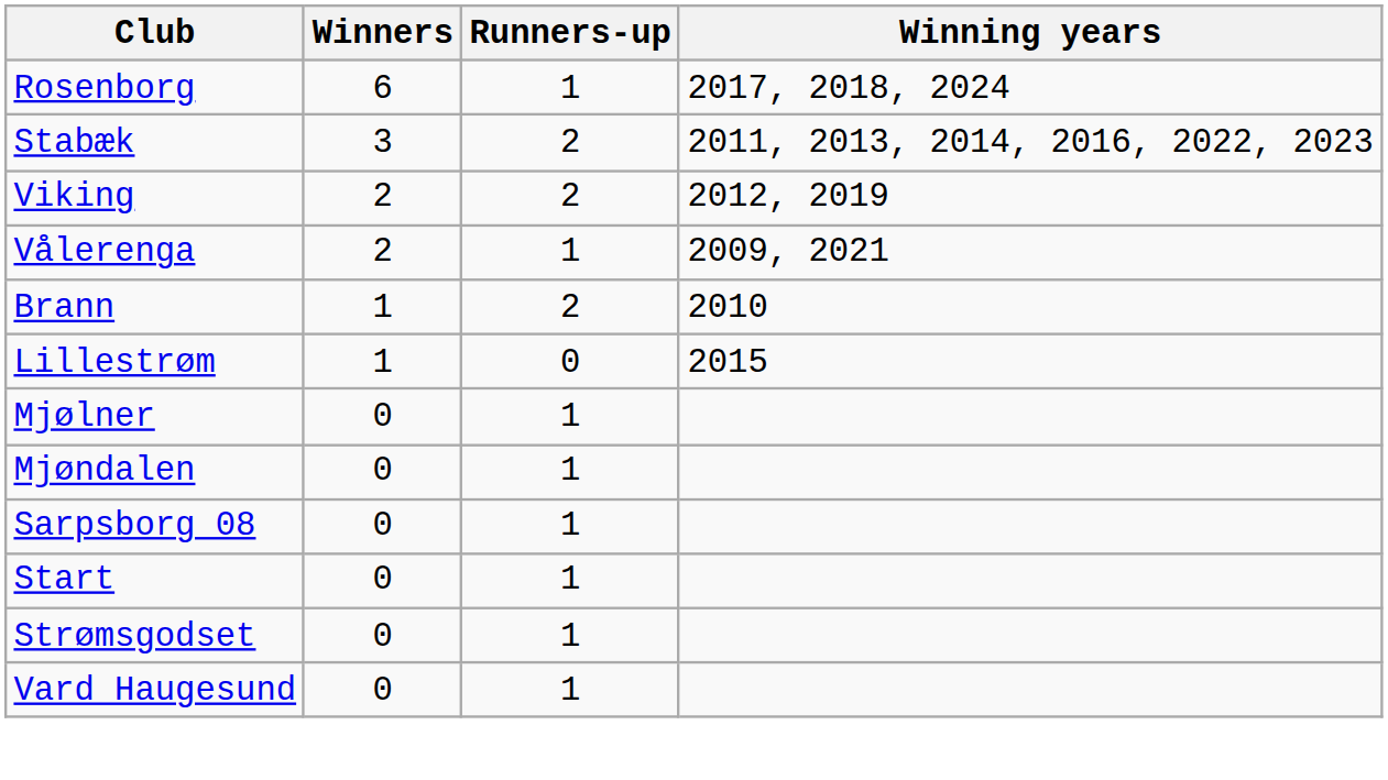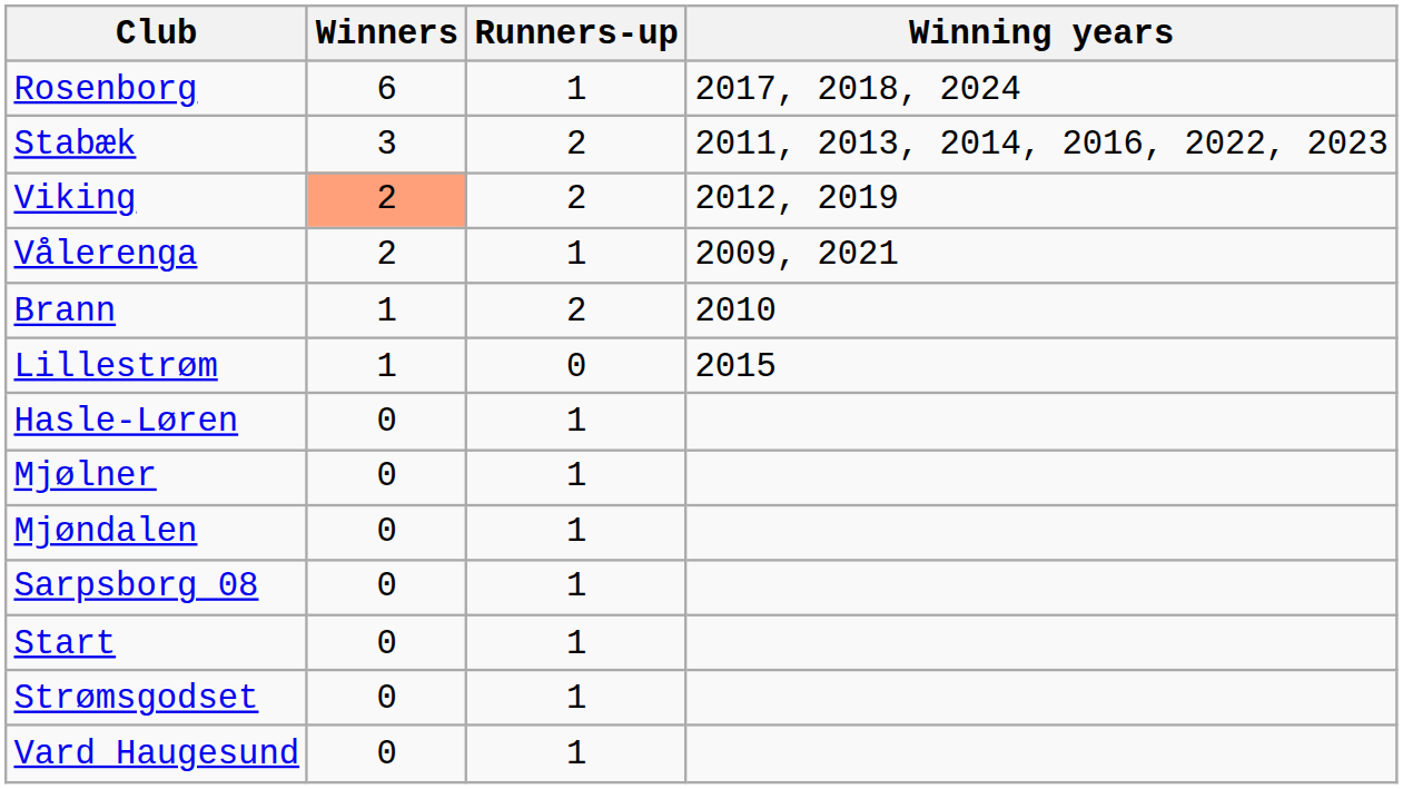Viking | Winners: no background -> lightsalmon background
+ row: Hasle-Løren | 0 | 1
